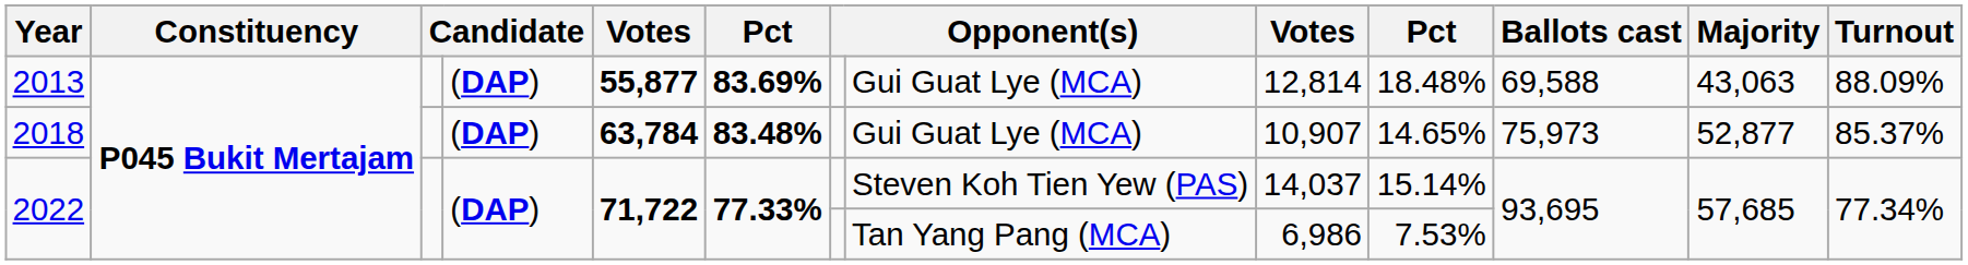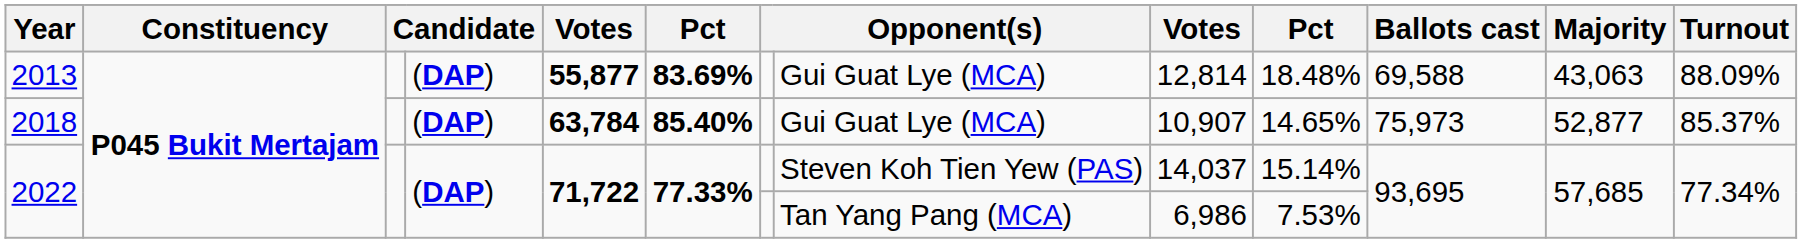2018 | column 6: 83.48% -> 85.40%
